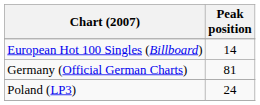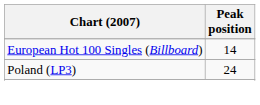- row: Germany (Official German Charts) | 81
